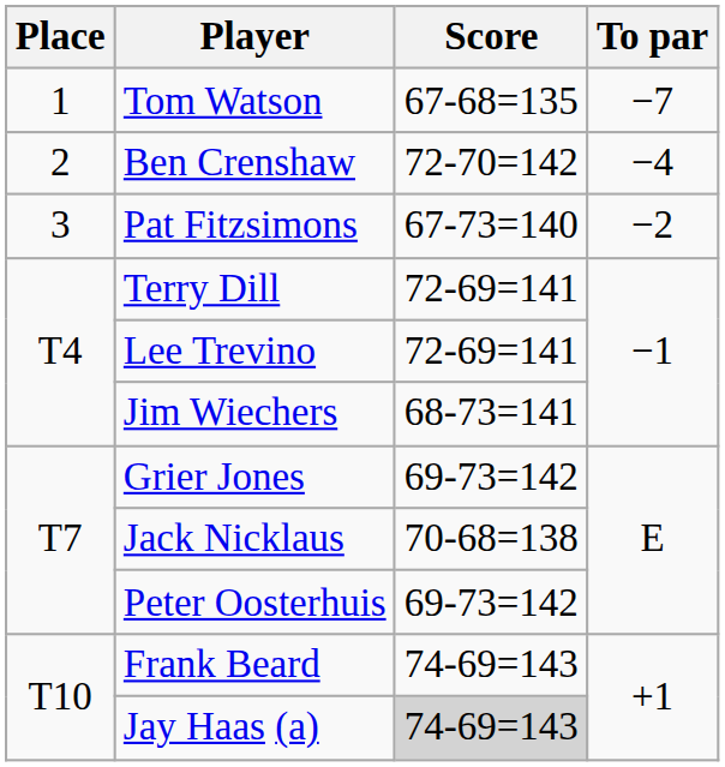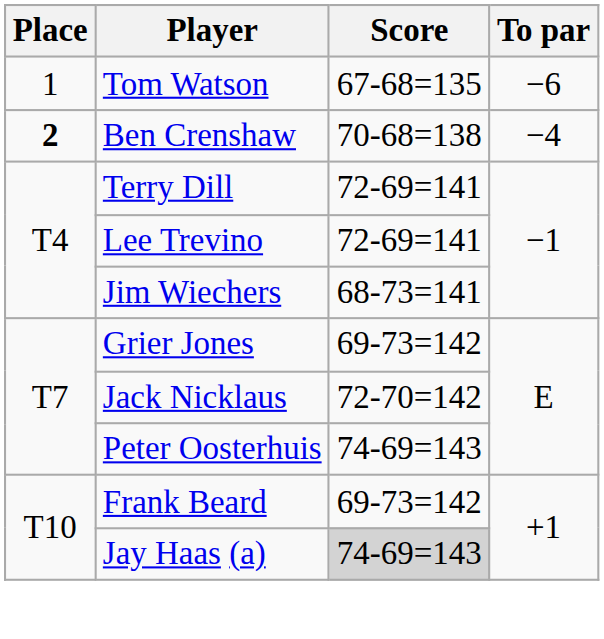Tom Watson | To par: −7 -> −6
Ben Crenshaw | Place: normal -> bold
Ben Crenshaw | Score: 72-70=142 -> 70-68=138
- row: 3 | Pat Fitzsimons | 67-73=140 | −2
Jack Nicklaus | Score: 70-68=138 -> 72-70=142
Peter Oosterhuis | Score: 69-73=142 -> 74-69=143
Frank Beard | Score: 74-69=143 -> 69-73=142
